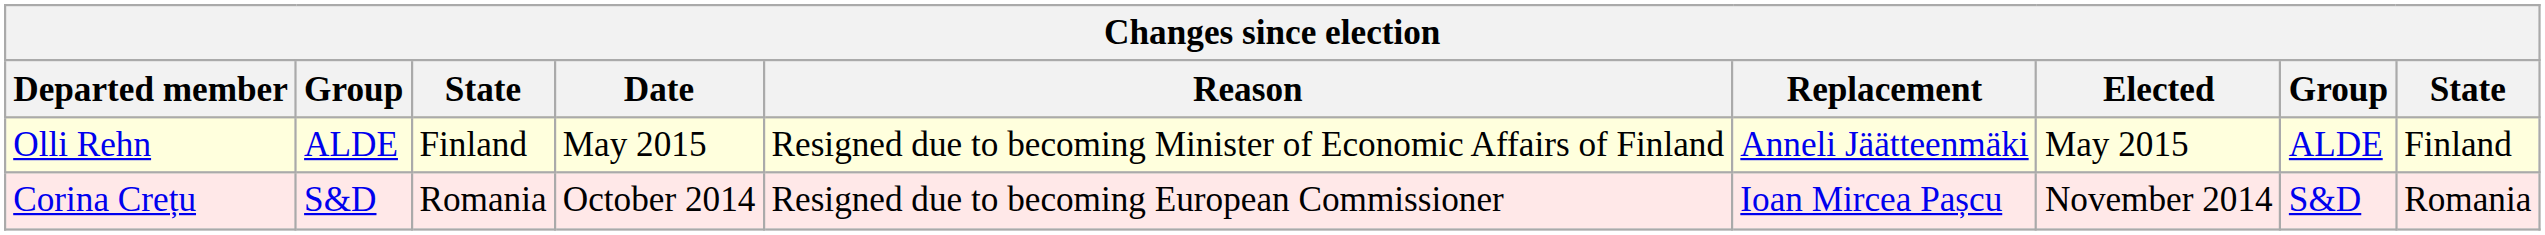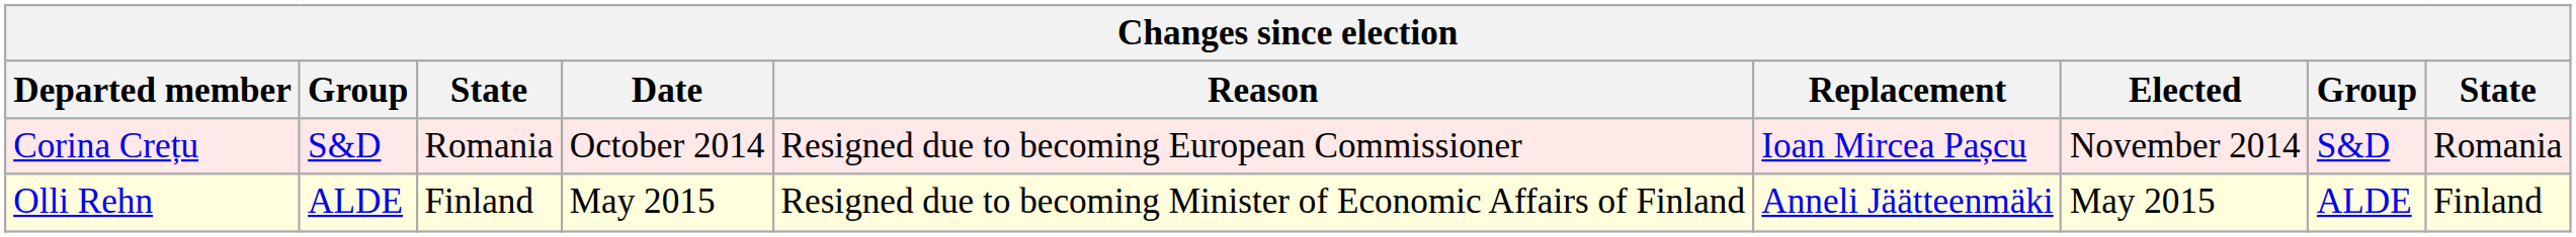rows swapped: Corina Crețu <-> Olli Rehn
